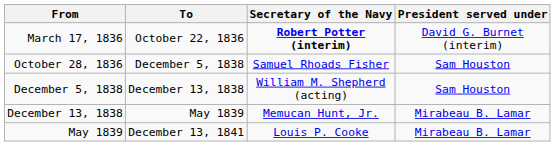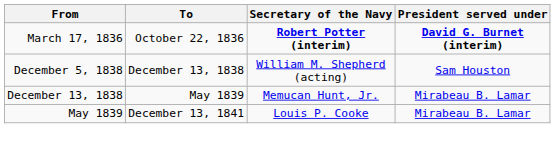March 17, 1836 | President served under: normal -> bold
- row: October 28, 1836 | December 5, 1838 | Samuel Rhoads Fisher | Sam Houston
